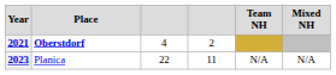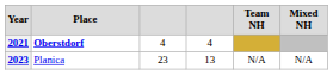2021 | column 4: 2 -> 4
2023 | column 3: 22 -> 23
2023 | column 4: 11 -> 13
